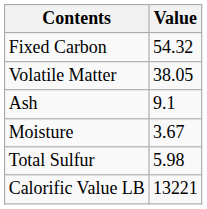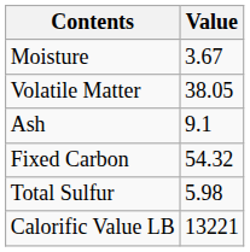rows swapped: Moisture <-> Fixed Carbon
